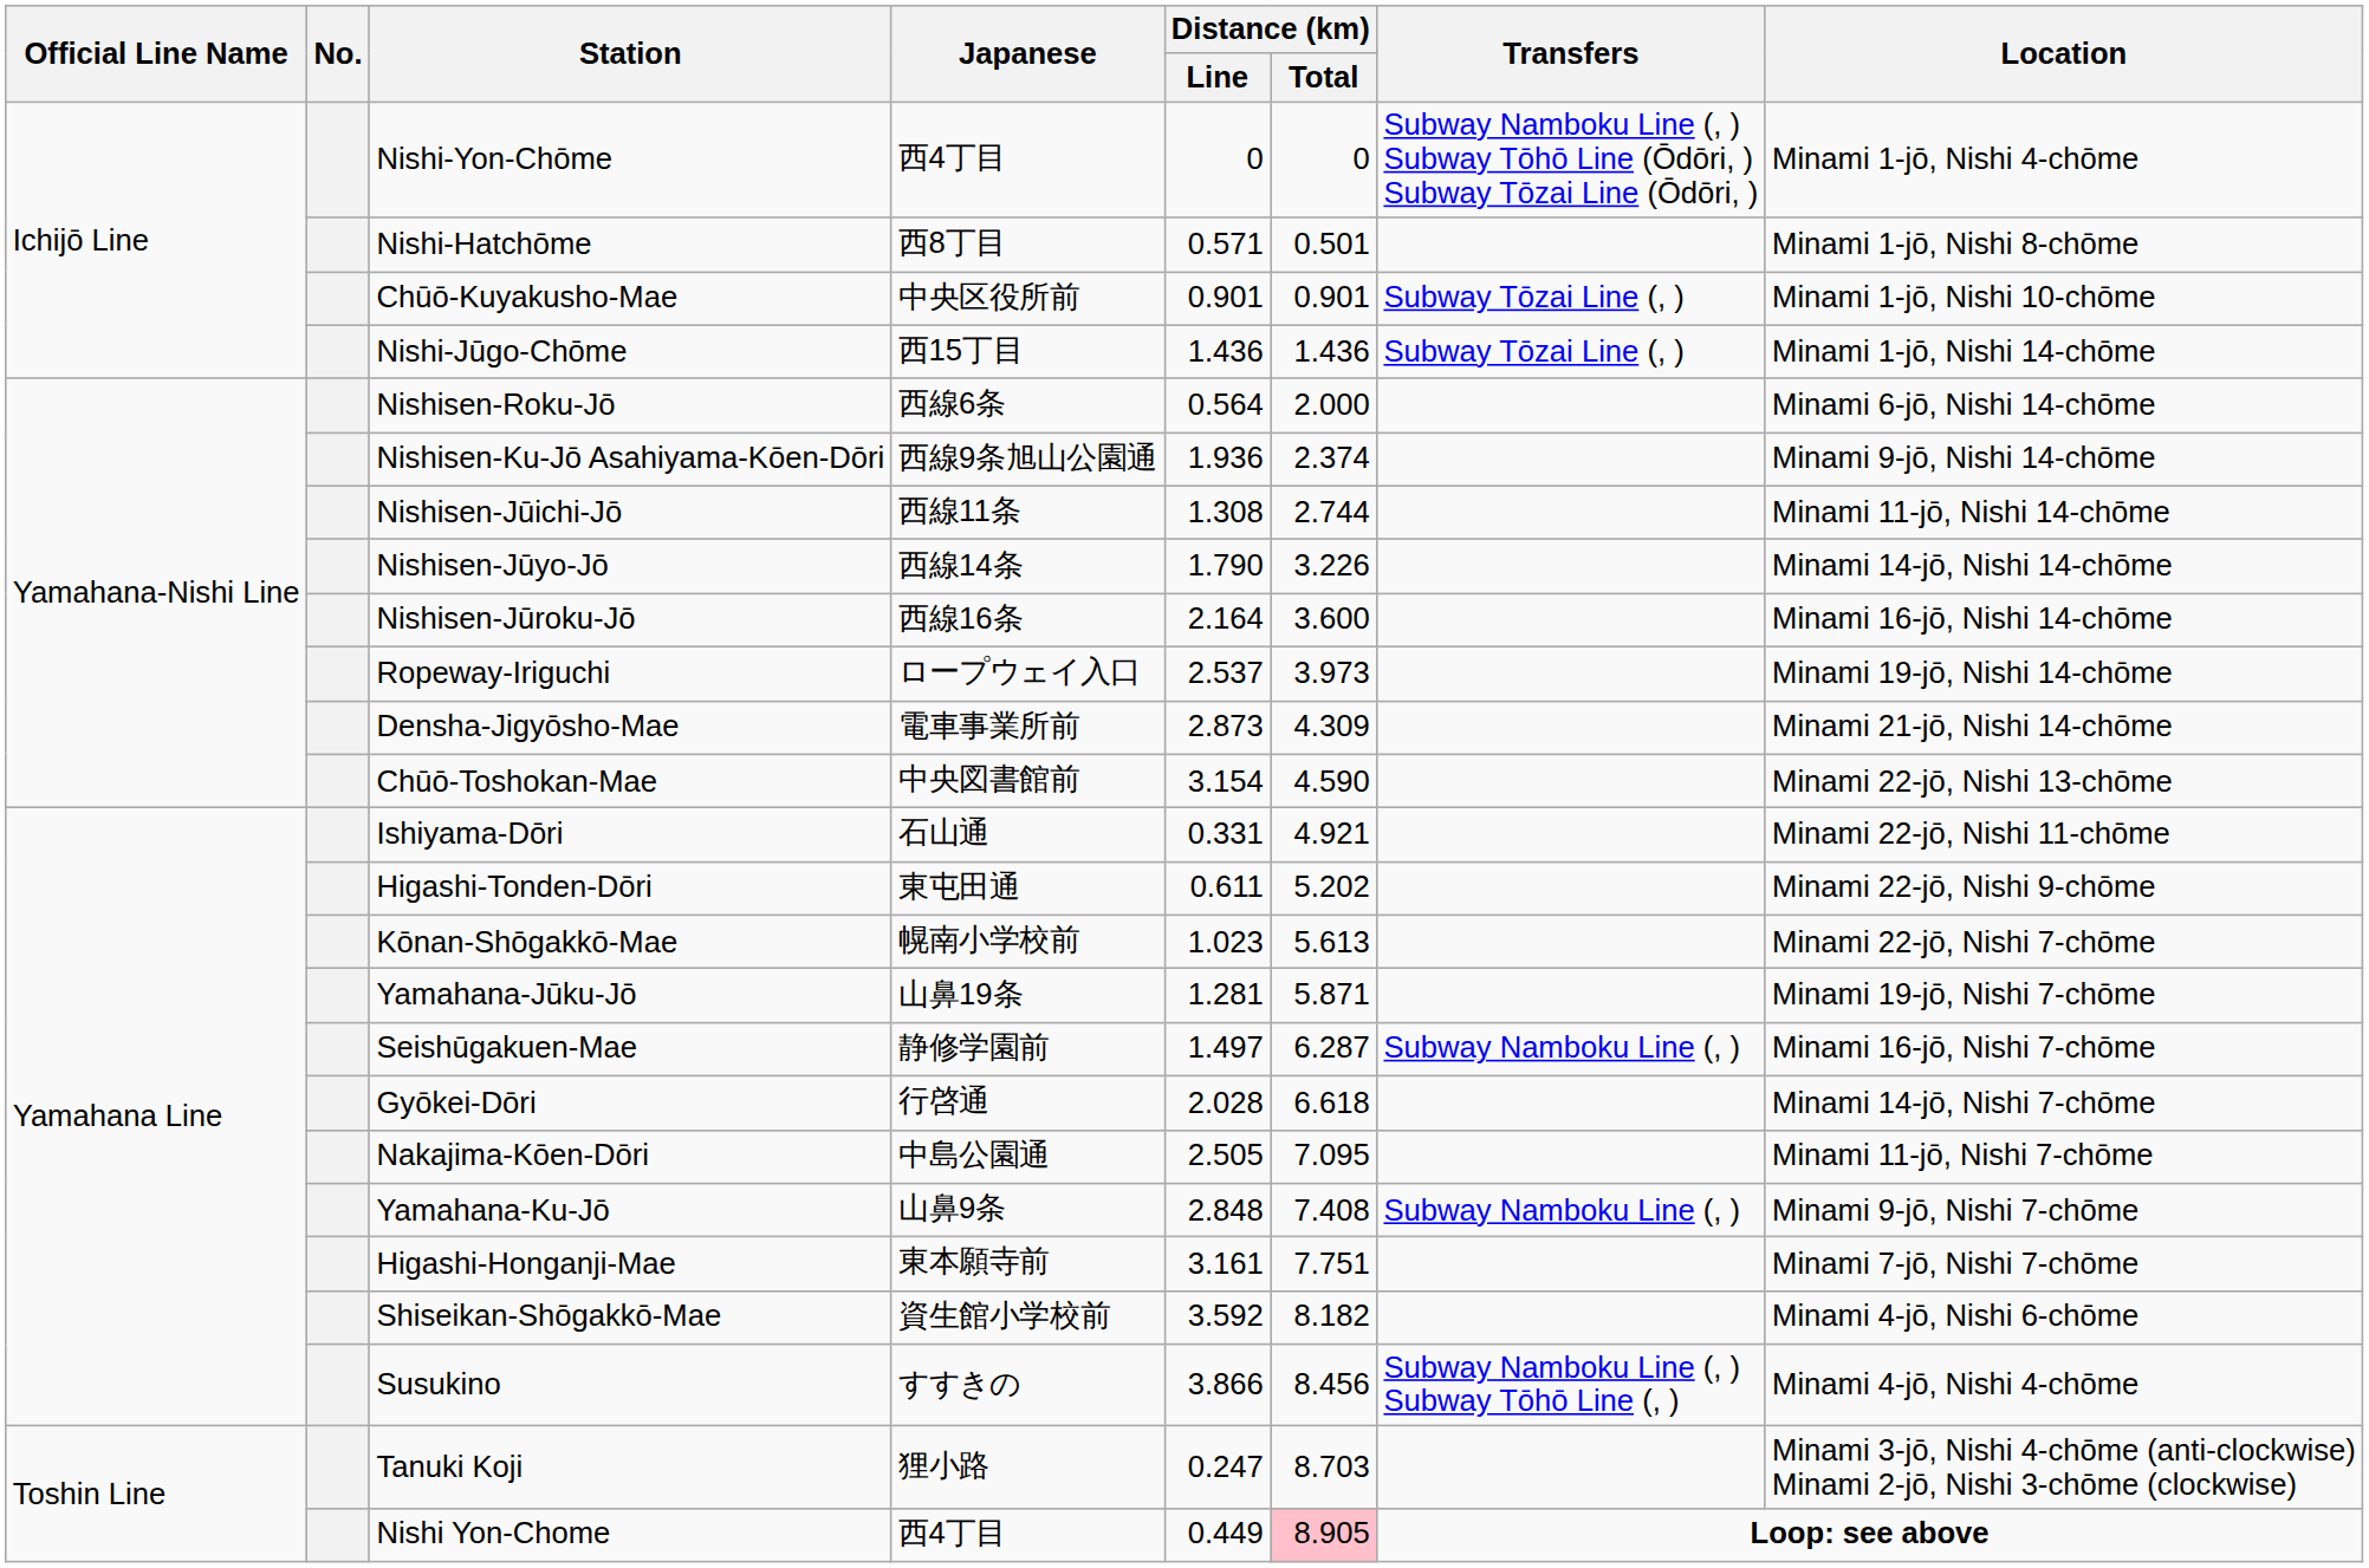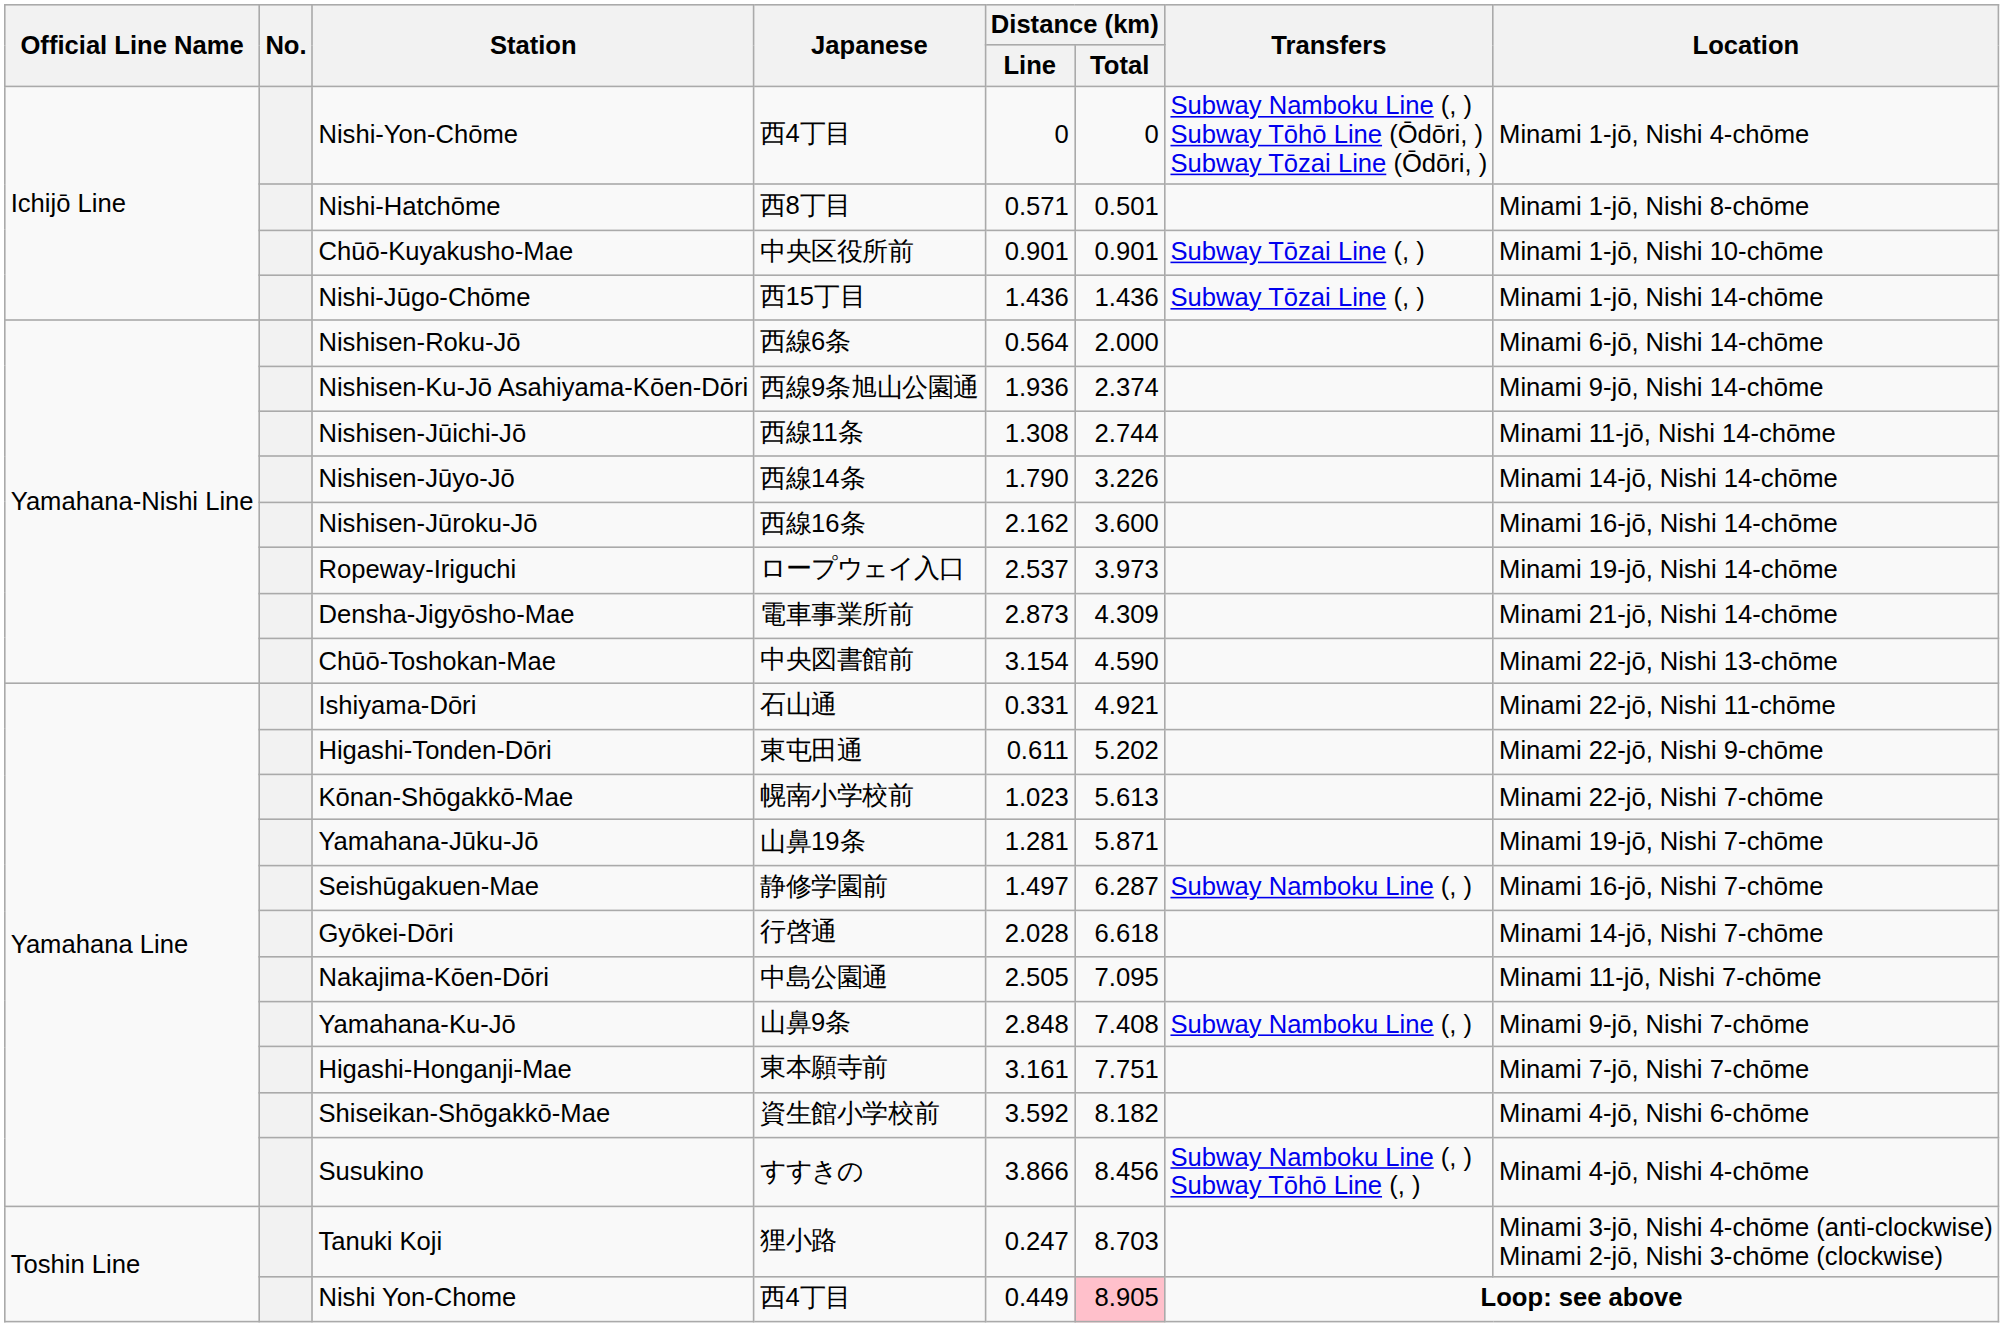Nishisen-Jūroku-Jō | Distance (km) / Line: 2.164 -> 2.162
